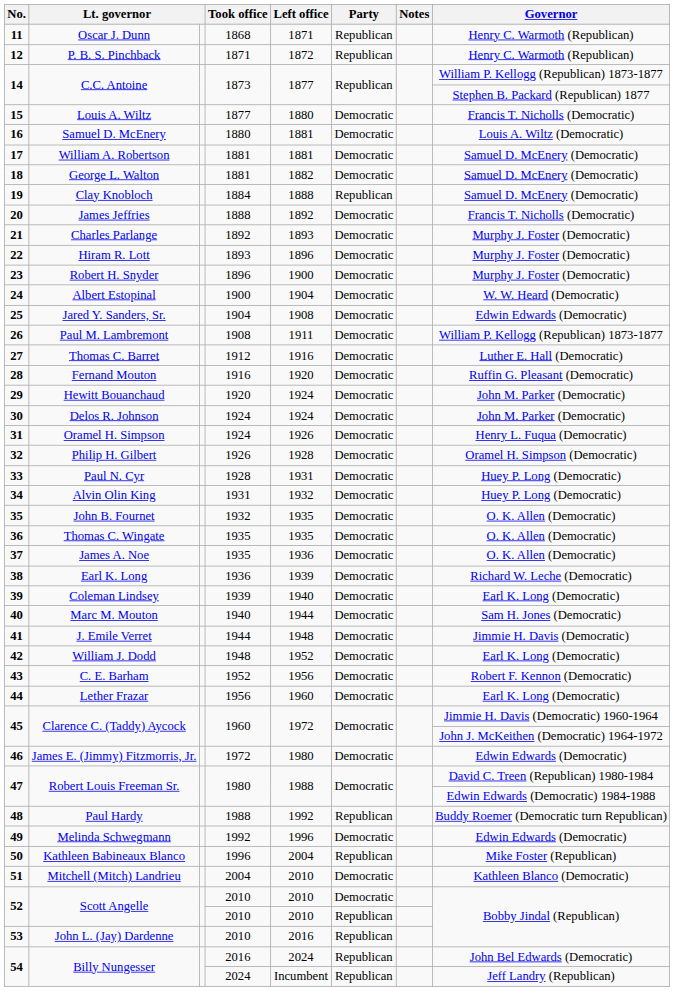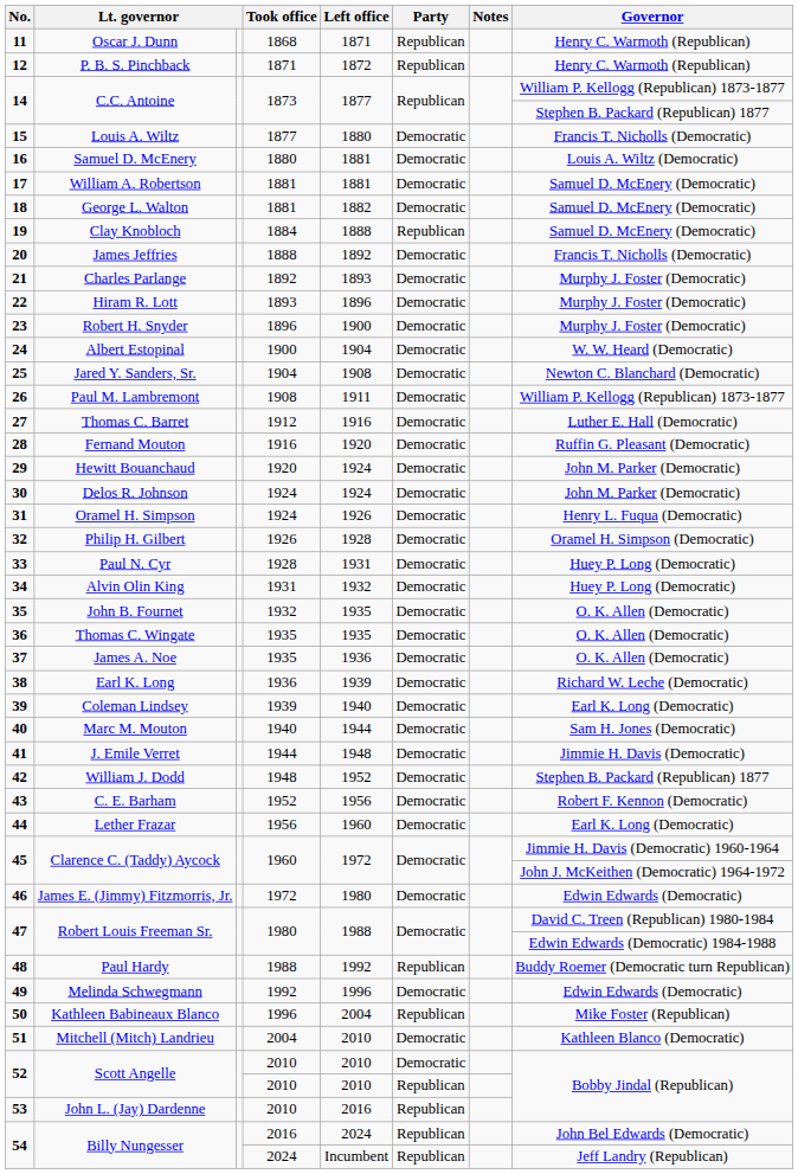25 | Governor: Edwin Edwards (Democratic) -> Newton C. Blanchard (Democratic)
42 | Governor: Earl K. Long (Democratic) -> Stephen B. Packard (Republican) 1877
